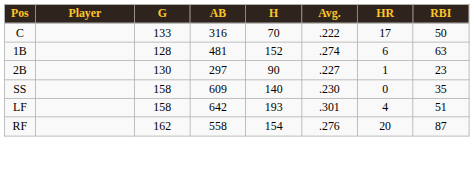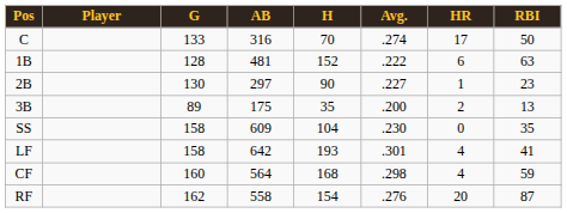C | Avg.: .222 -> .274
1B | Avg.: .274 -> .222
+ row: 3B | 89 | 175 | 35 | .200 | 2 | 13
SS | H: 140 -> 104
LF | RBI: 51 -> 41
+ row: CF | 160 | 564 | 168 | .298 | 4 | 59
